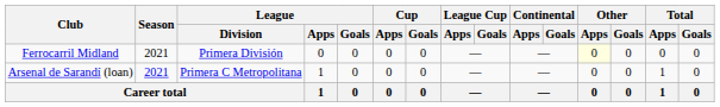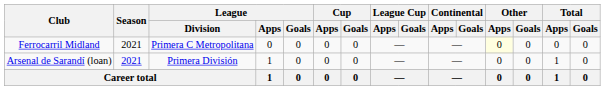Ferrocarril Midland | League / Division: Primera División -> Primera C Metropolitana
Arsenal de Sarandí (loan) | League / Division: Primera C Metropolitana -> Primera División
